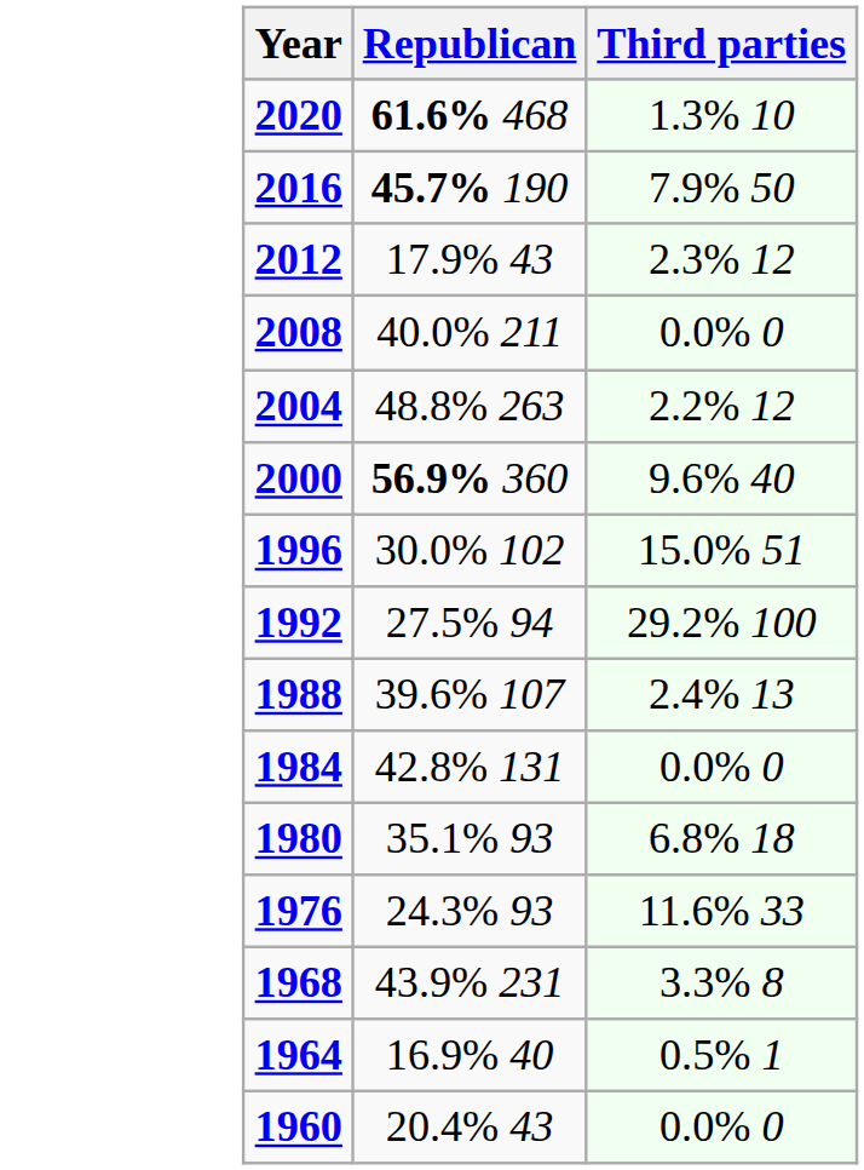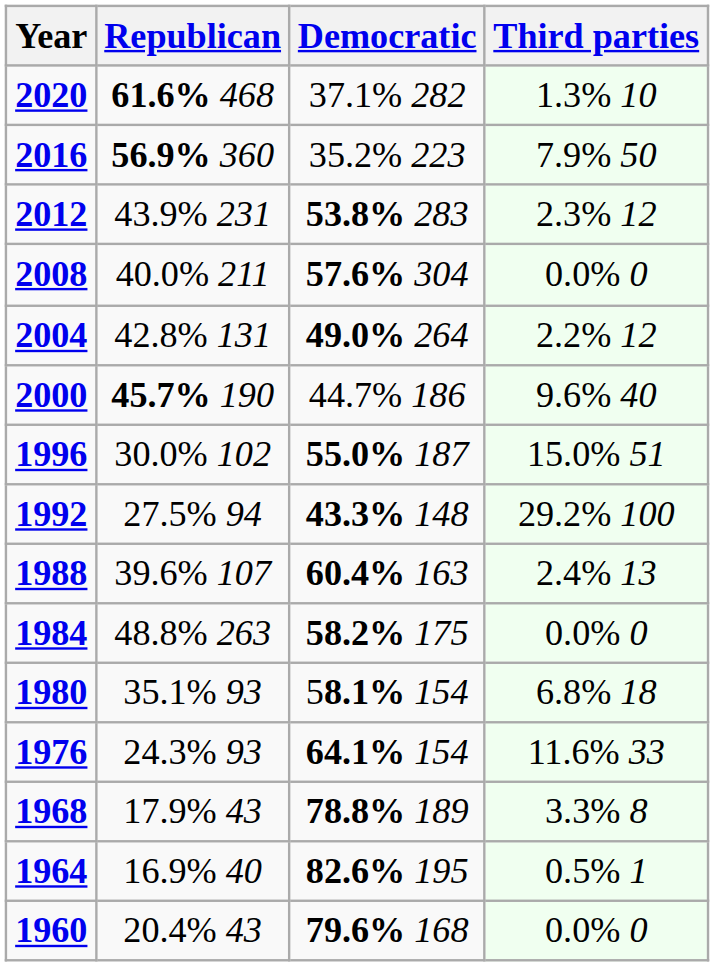+ column: Democratic | 37.1% 282 | 35.2% 223 | 53.8% 283 | 57.6% 304 | 49.0% 264 | 44.7% 186 | 55.0% 187 | 43.3% 148 | 60.4% 163 | 58.2% 175 | 58.1% 154 | 64.1% 154 | 78.8% 189 | 82.6% 195 | 79.6% 168
2016 | Republican: 45.7% 190 -> 56.9% 360
2012 | Republican: 17.9% 43 -> 43.9% 231
2004 | Republican: 48.8% 263 -> 42.8% 131
2000 | Republican: 56.9% 360 -> 45.7% 190
1984 | Republican: 42.8% 131 -> 48.8% 263
1968 | Republican: 43.9% 231 -> 17.9% 43
